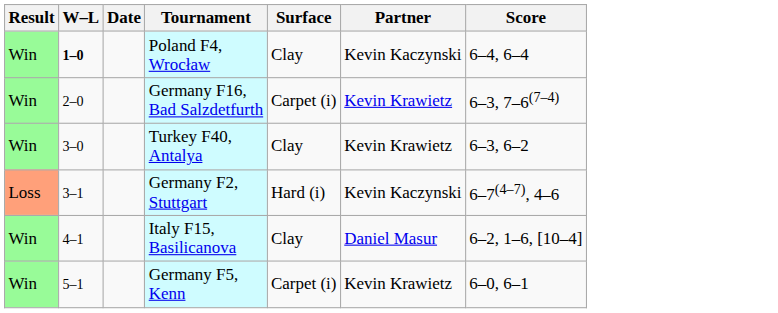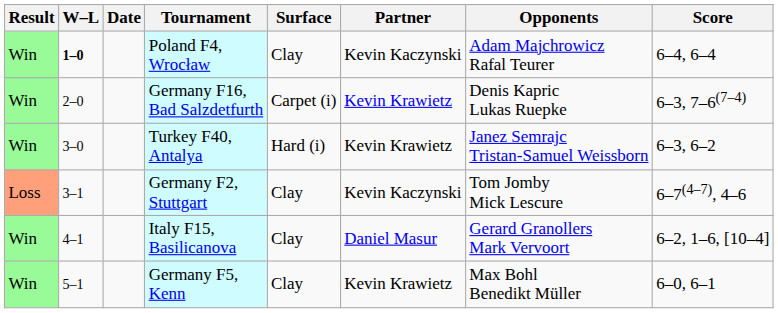+ column: Opponents | Adam Majchrowicz Rafal Teurer | Denis Kapric Lukas Ruepke | Janez Semrajc Tristan-Samuel Weissborn | Tom Jomby Mick Lescure | Gerard Granollers Mark Vervoort | Max Bohl Benedikt Müller
Turkey F40, Antalya | Surface: Clay -> Hard (i)
Germany F2, Stuttgart | Surface: Hard (i) -> Clay
Germany F5, Kenn | Surface: Carpet (i) -> Clay
